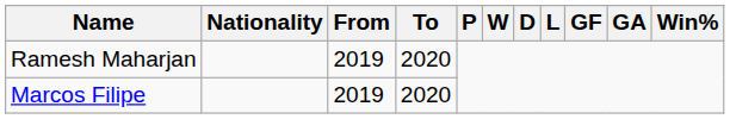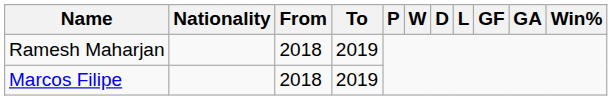Ramesh Maharjan | From: 2019 -> 2018
Ramesh Maharjan | To: 2020 -> 2019
Marcos Filipe | From: 2019 -> 2018
Marcos Filipe | To: 2020 -> 2019
